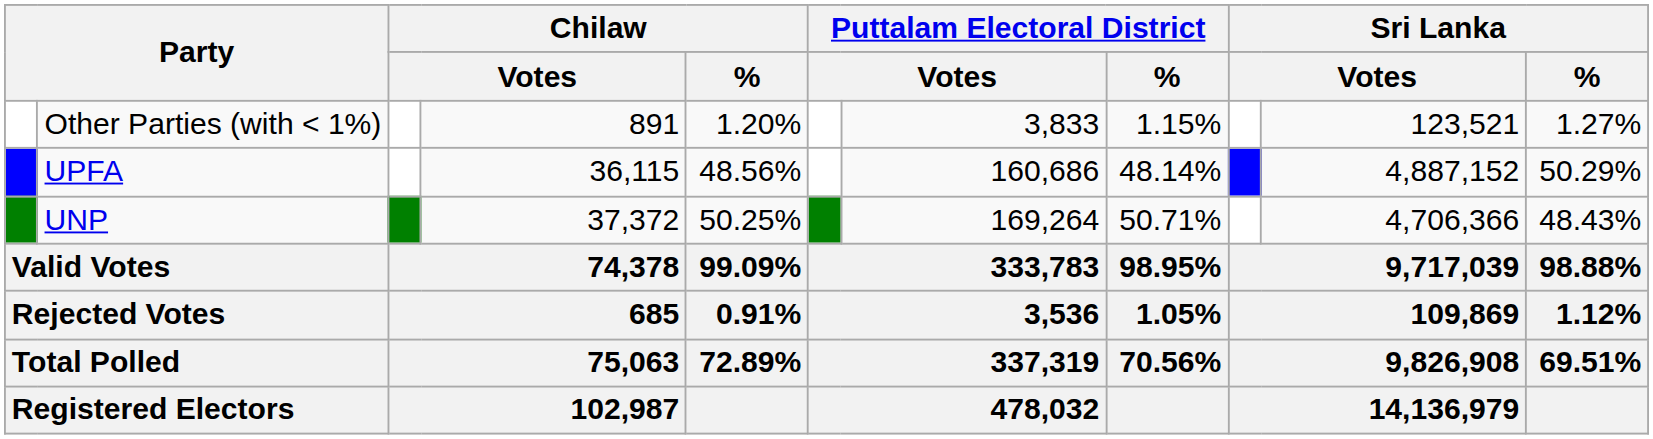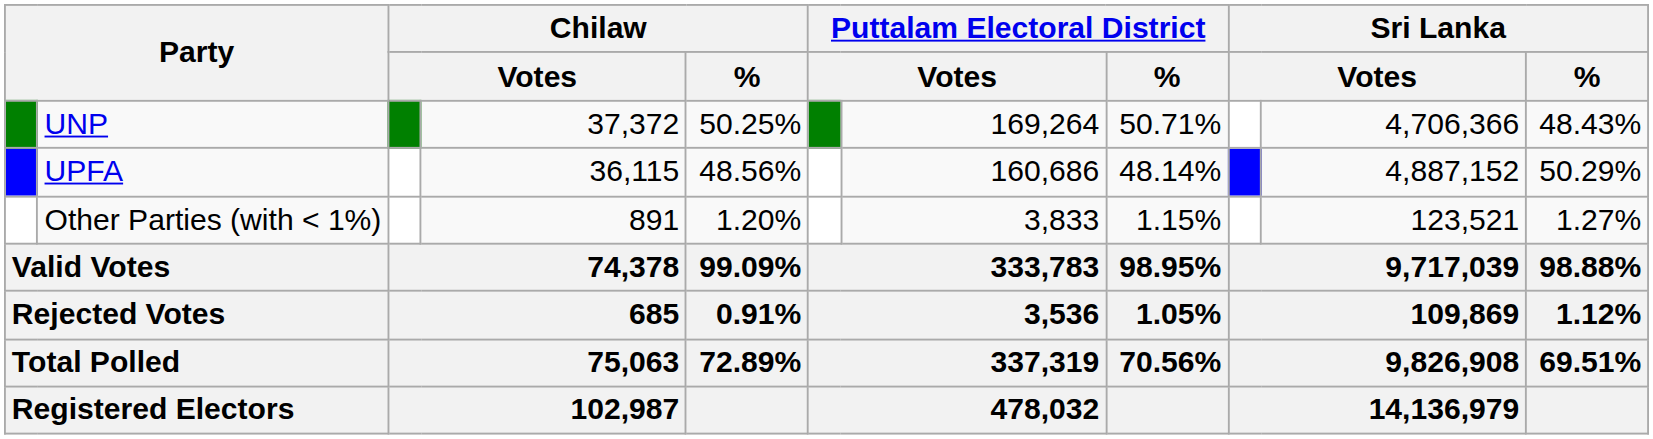rows swapped: UNP <-> Other Parties (with < 1%)
